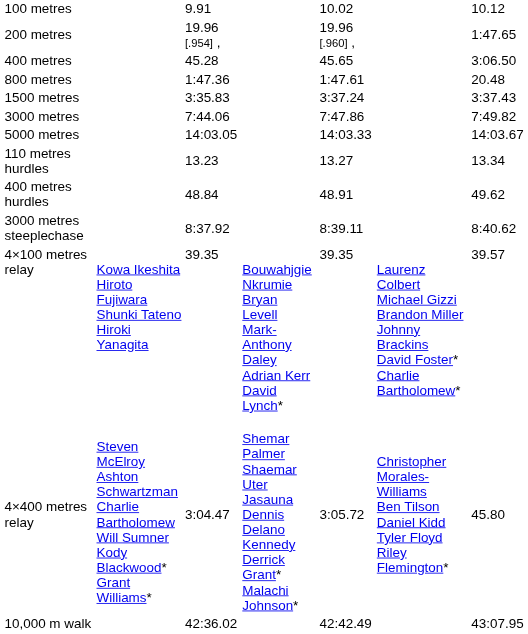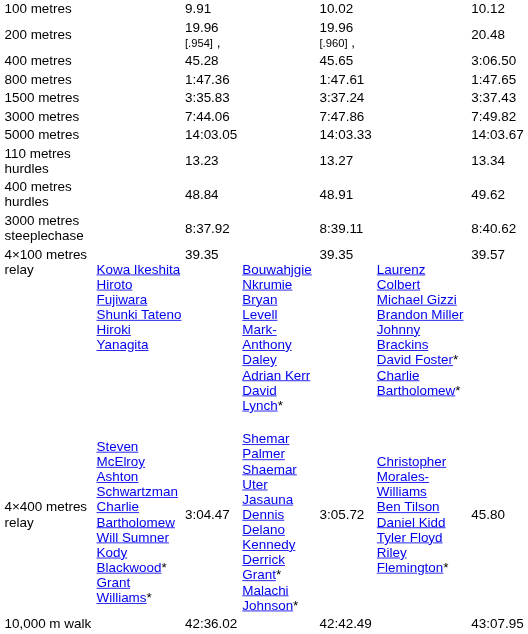200 metres | column 7: 1:47.65 -> 20.48
800 metres | column 7: 20.48 -> 1:47.65
